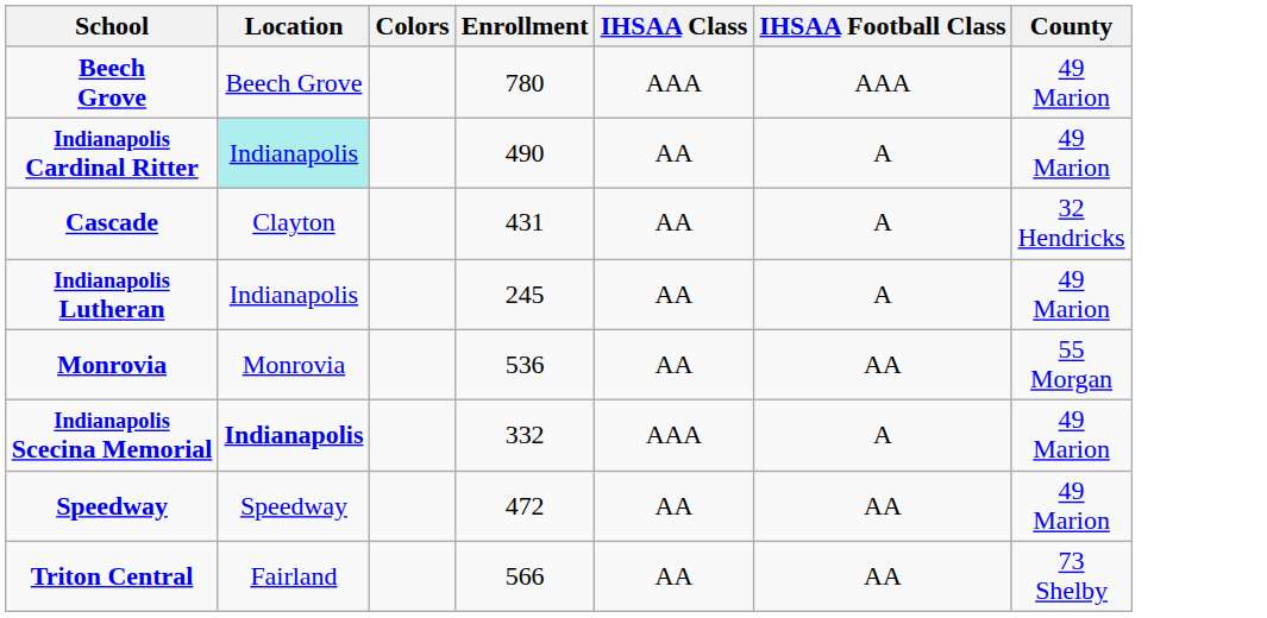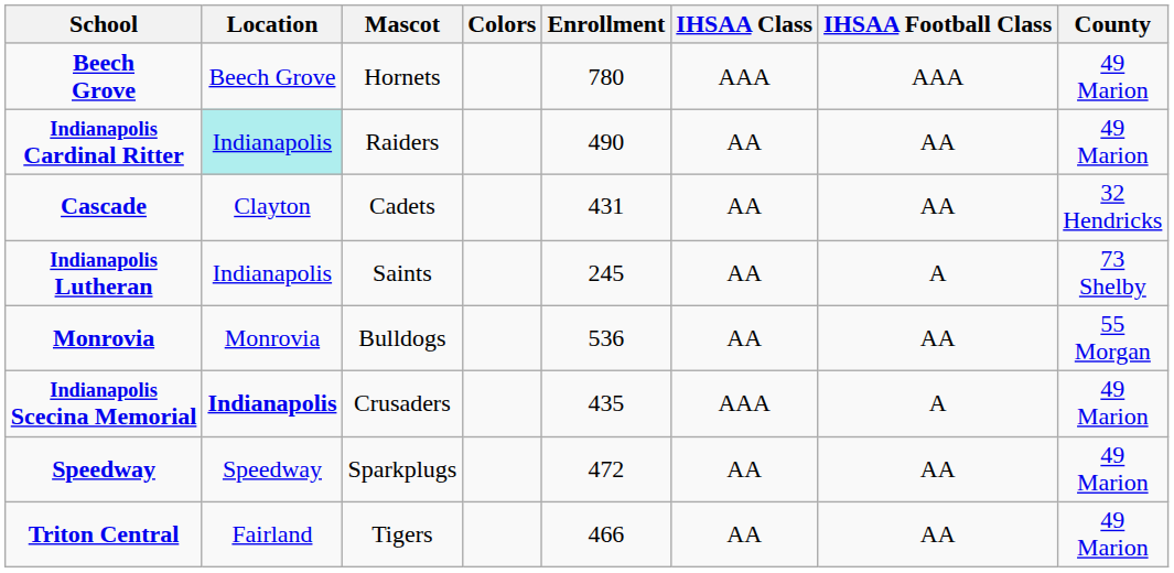+ column: Mascot | Hornets | Raiders | Cadets | Saints | Bulldogs | Crusaders | Sparkplugs | Tigers
Indianapolis Cardinal Ritter | IHSAA Football Class: A -> AA
Cascade | IHSAA Football Class: A -> AA
Indianapolis Lutheran | County: 49 Marion -> 73 Shelby
Indianapolis Scecina Memorial | Enrollment: 332 -> 435
Triton Central | Enrollment: 566 -> 466
Triton Central | County: 73 Shelby -> 49 Marion
